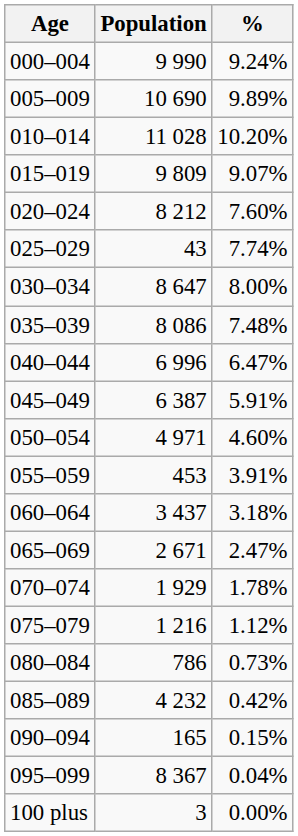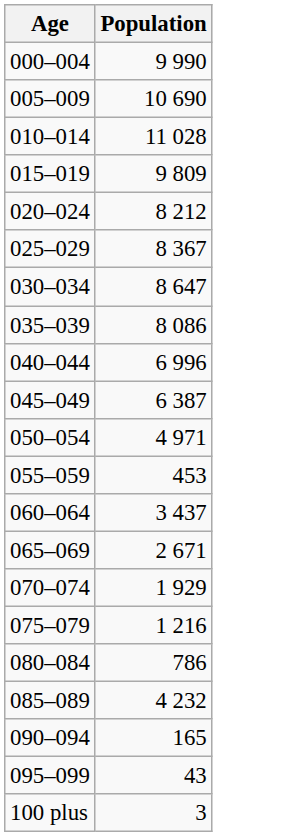- column: % | 9.24% | 9.89% | 10.20% | 9.07% | 7.60% | 7.74% | 8.00% | 7.48% | 6.47% | 5.91% | 4.60% | 3.91% | 3.18% | 2.47% | 1.78% | 1.12% | 0.73% | 0.42% | 0.15% | 0.04% | 0.00%
025–029 | Population: 43 -> 8 367
095–099 | Population: 8 367 -> 43
